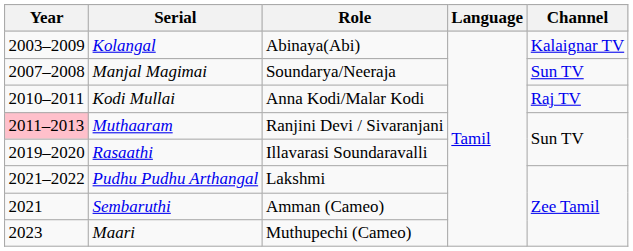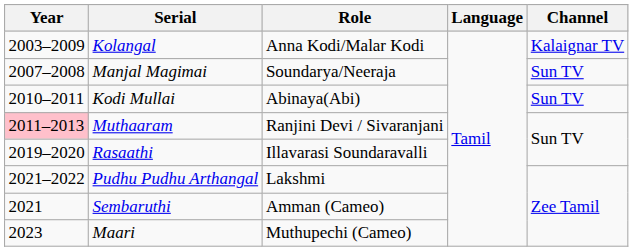Kolangal | Role: Abinaya(Abi) -> Anna Kodi/Malar Kodi
Kodi Mullai | Role: Anna Kodi/Malar Kodi -> Abinaya(Abi)
Kodi Mullai | Channel: Raj TV -> Sun TV
